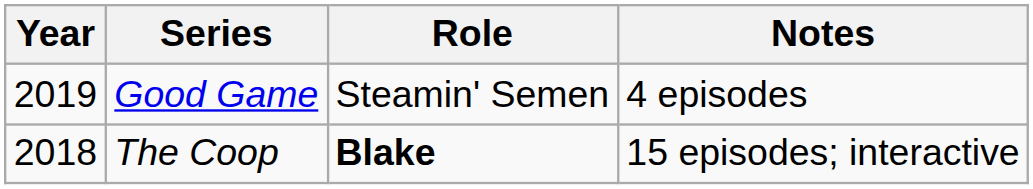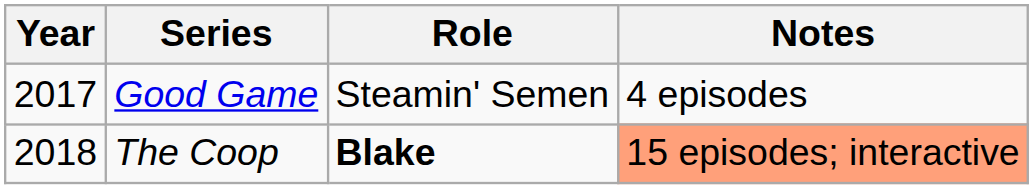Good Game | Year: 2019 -> 2017
The Coop | Notes: no background -> lightsalmon background
